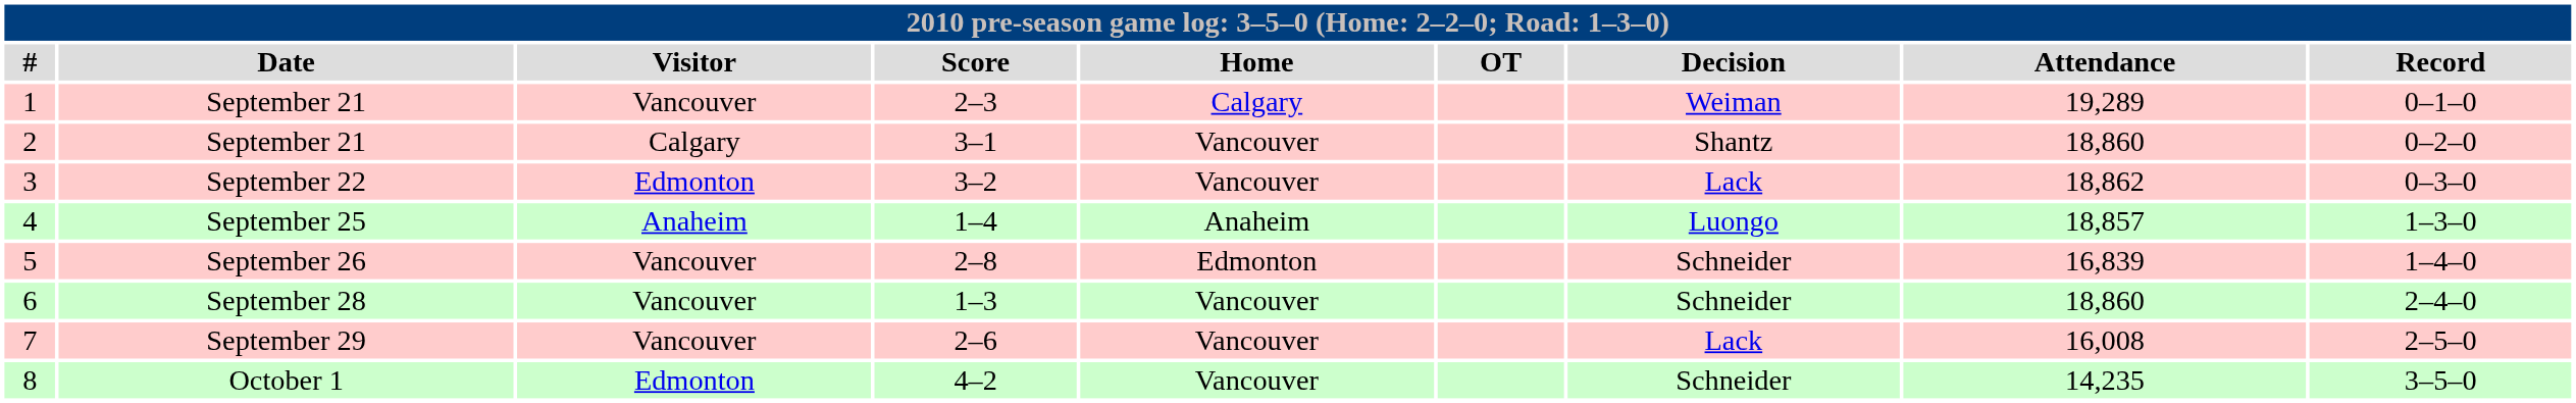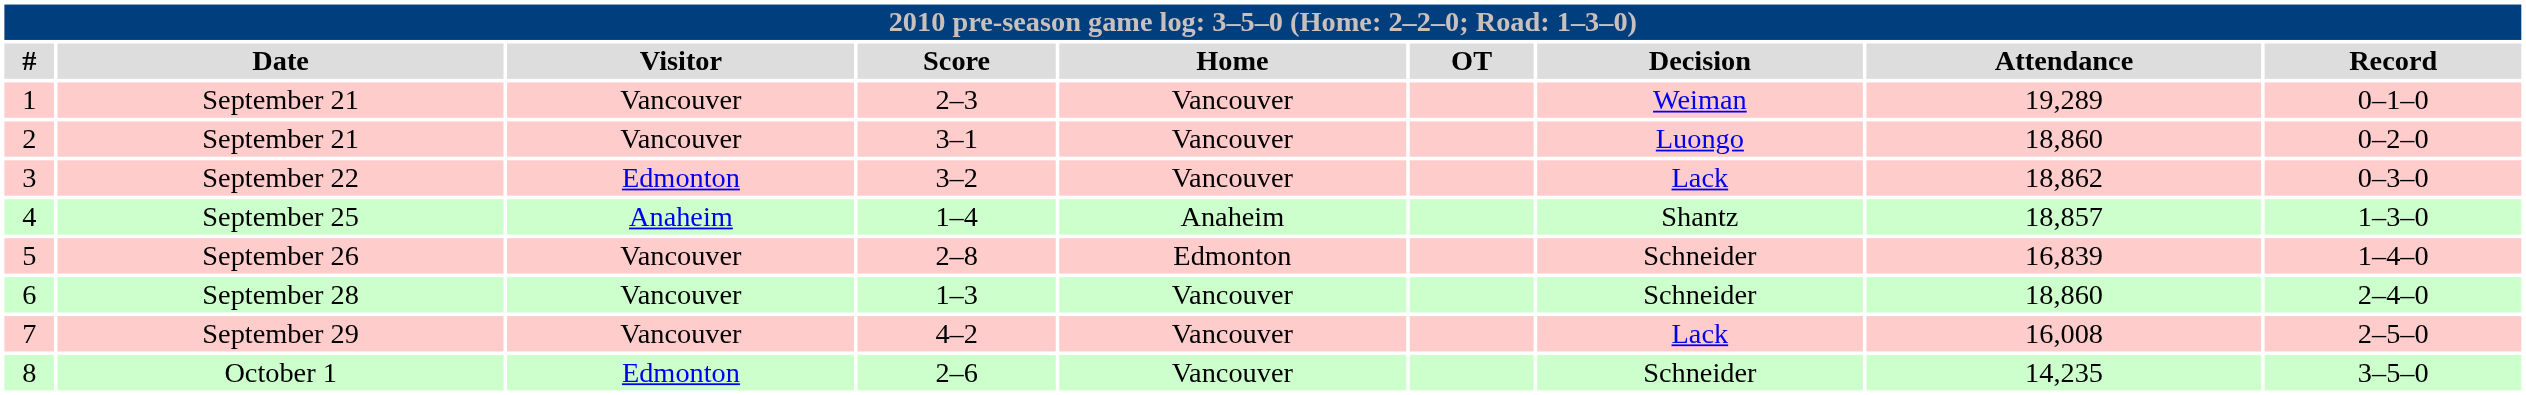1 | Home: Calgary -> Vancouver
2 | Visitor: Calgary -> Vancouver
2 | Decision: Shantz -> Luongo
4 | Decision: Luongo -> Shantz
7 | Score: 2–6 -> 4–2
8 | Score: 4–2 -> 2–6
